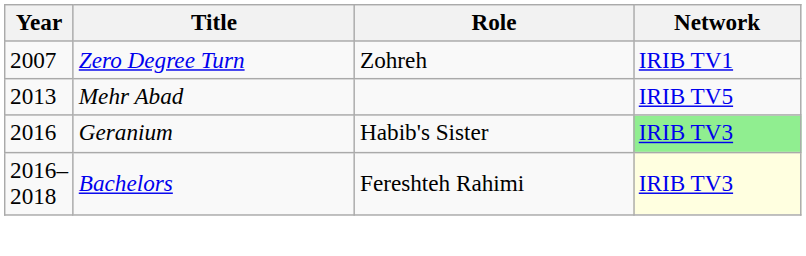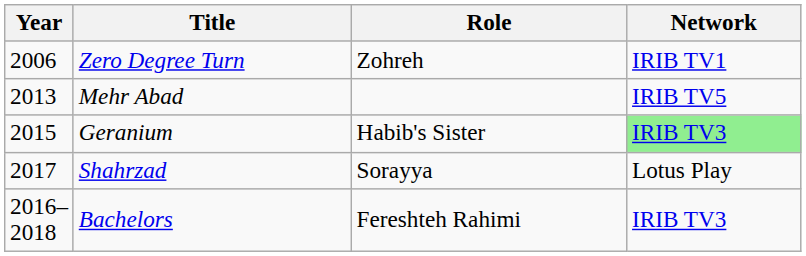Zero Degree Turn | Year: 2007 -> 2006
Geranium | Year: 2016 -> 2015
+ row: 2017 | Shahrzad | Sorayya | Lotus Play
Bachelors | Network: lightyellow background -> no background
